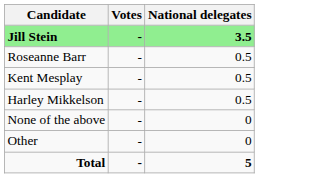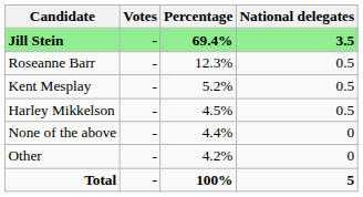+ column: Percentage | 69.4% | 12.3% | 5.2% | 4.5% | 4.4% | 4.2% | 100%
